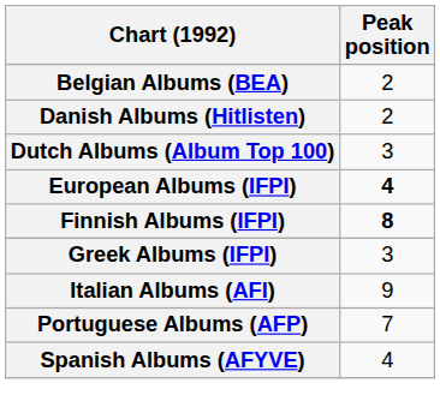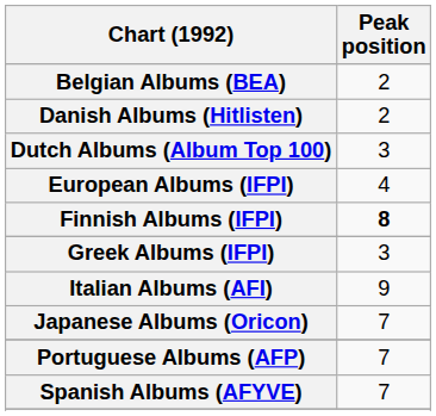European Albums (IFPI) | Peak position: bold -> normal
+ row: Japanese Albums (Oricon) | 7
Spanish Albums (AFYVE) | Peak position: 4 -> 7
